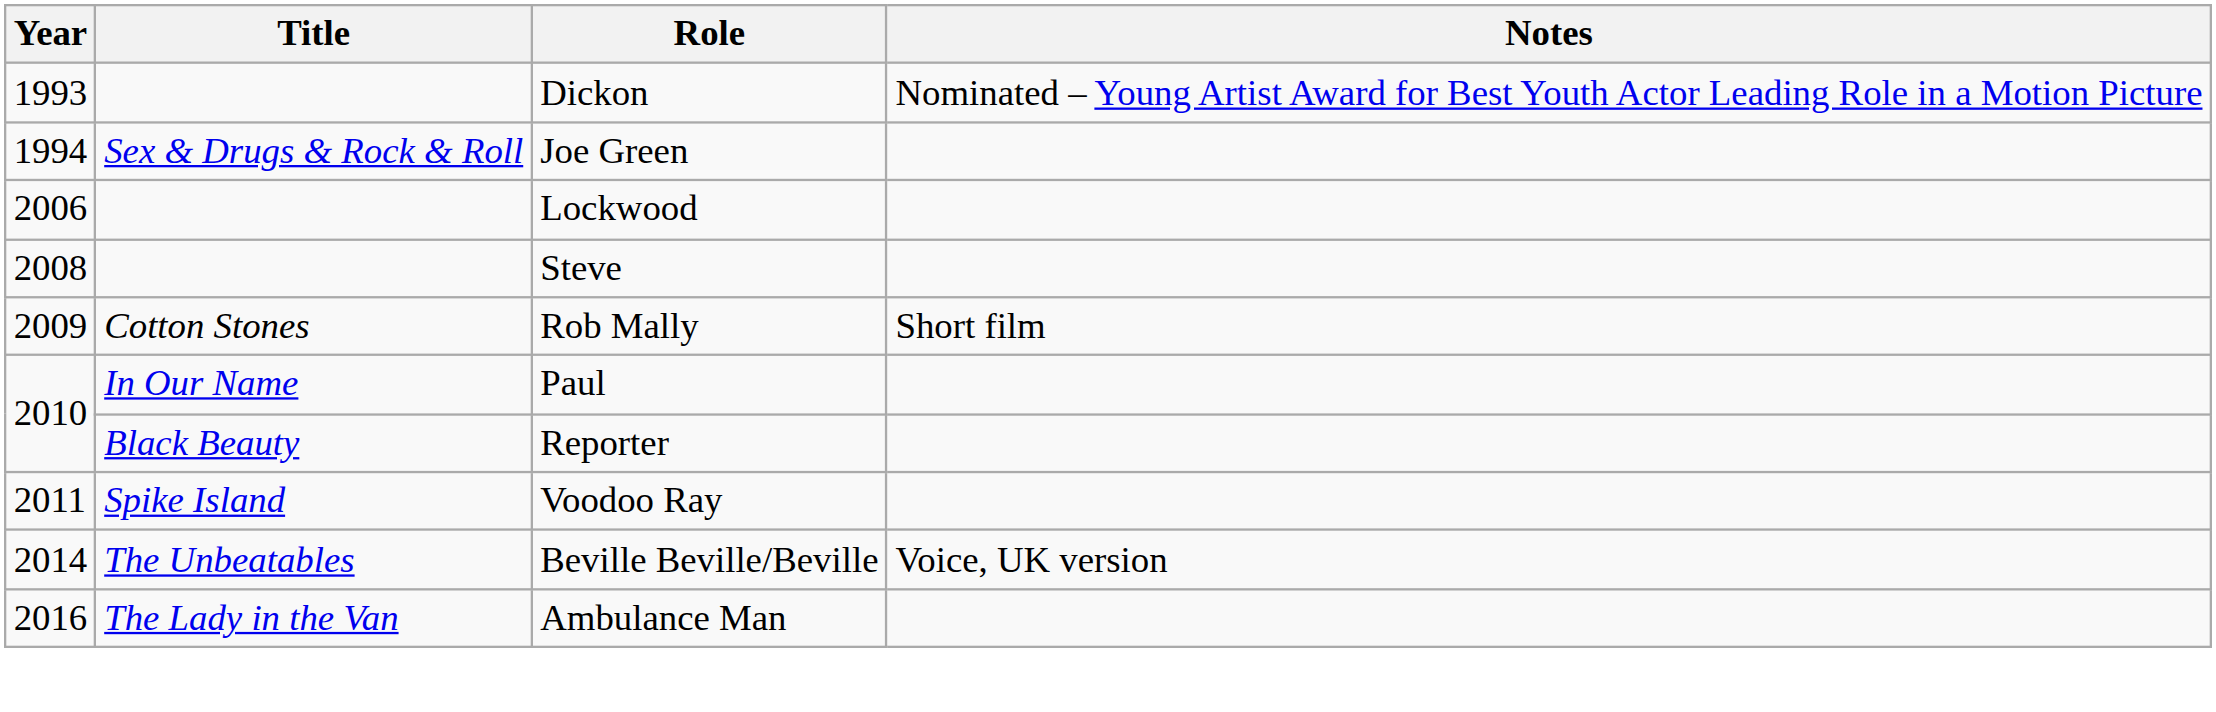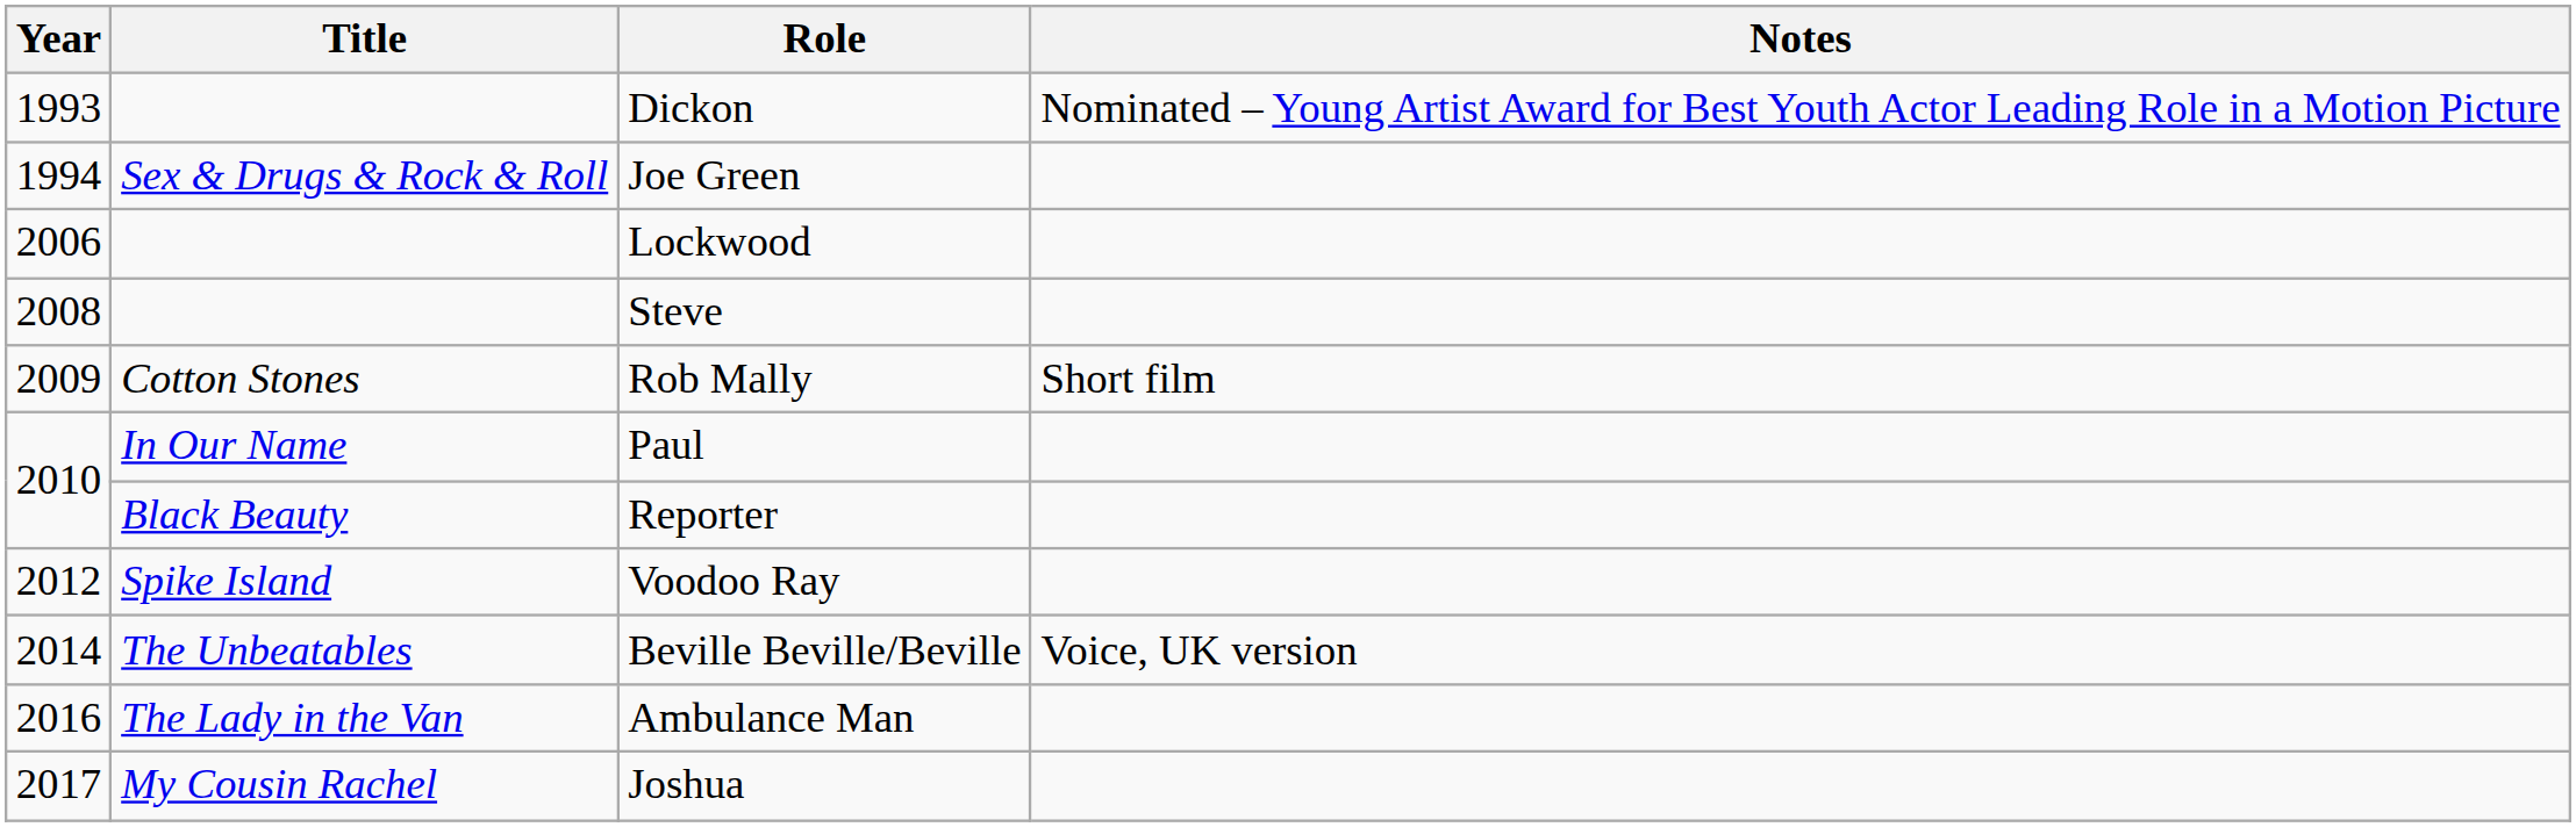Voodoo Ray | Year: 2011 -> 2012
+ row: 2017 | My Cousin Rachel | Joshua
